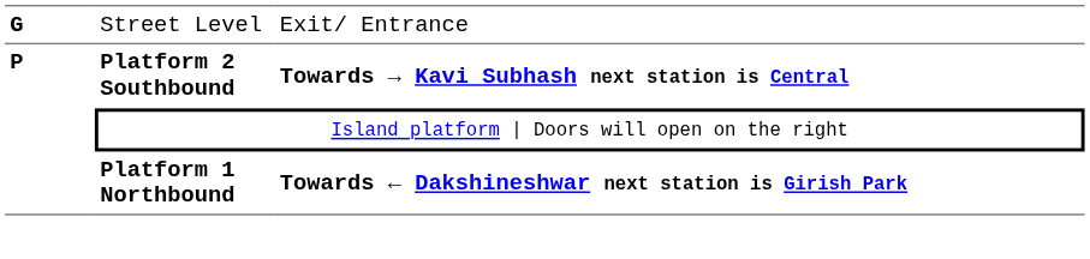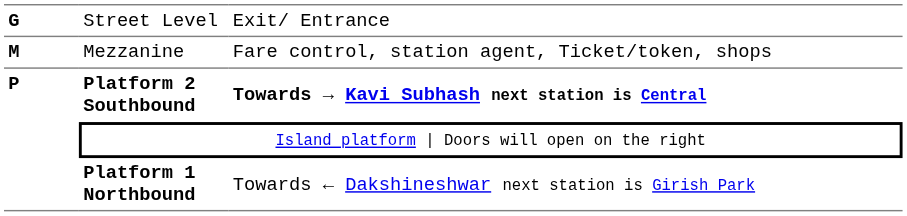+ row: M | Mezzanine | Fare control, station agent, Ticket/token, shops
Platform 1 Northbound | column 3: bold -> normal
